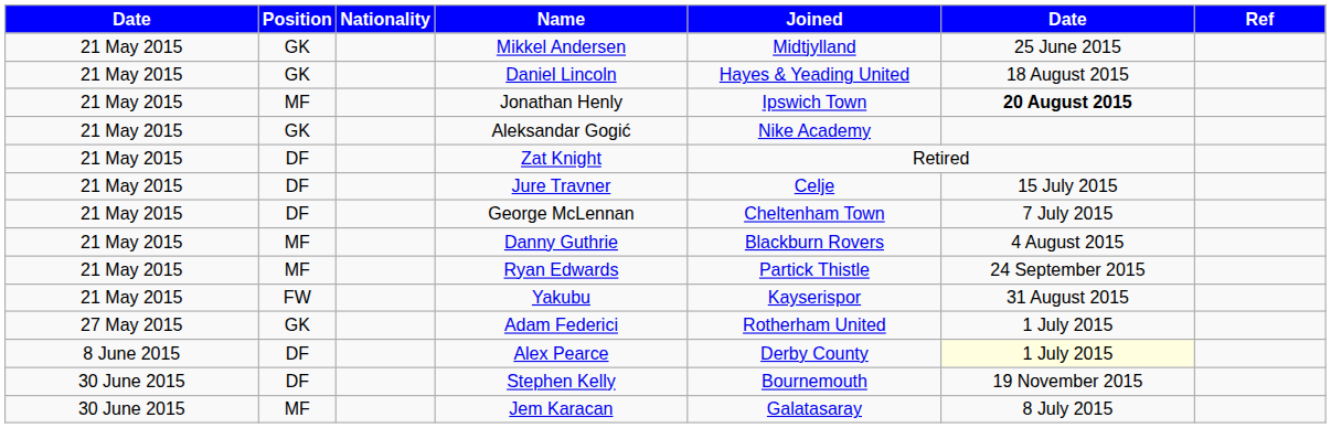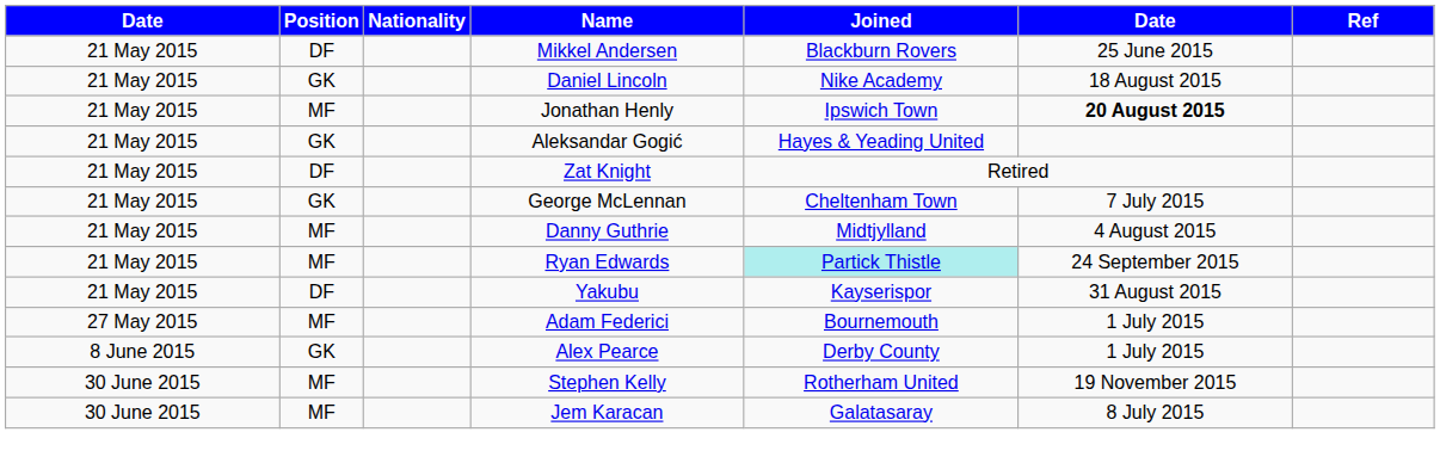Mikkel Andersen | Position: GK -> DF
Mikkel Andersen | Joined: Midtjylland -> Blackburn Rovers
Daniel Lincoln | Joined: Hayes & Yeading United -> Nike Academy
Aleksandar Gogić | Joined: Nike Academy -> Hayes & Yeading United
- row: 21 May 2015 | DF | Jure Travner | Celje | 15 July 2015
George McLennan | Position: DF -> GK
Danny Guthrie | Joined: Blackburn Rovers -> Midtjylland
Ryan Edwards | Joined: no background -> paleturquoise background
Yakubu | Position: FW -> DF
Adam Federici | Position: GK -> MF
Adam Federici | Joined: Rotherham United -> Bournemouth
Alex Pearce | Position: DF -> GK
Alex Pearce | column 6: lightyellow background -> no background
Stephen Kelly | Position: DF -> MF
Stephen Kelly | Joined: Bournemouth -> Rotherham United
